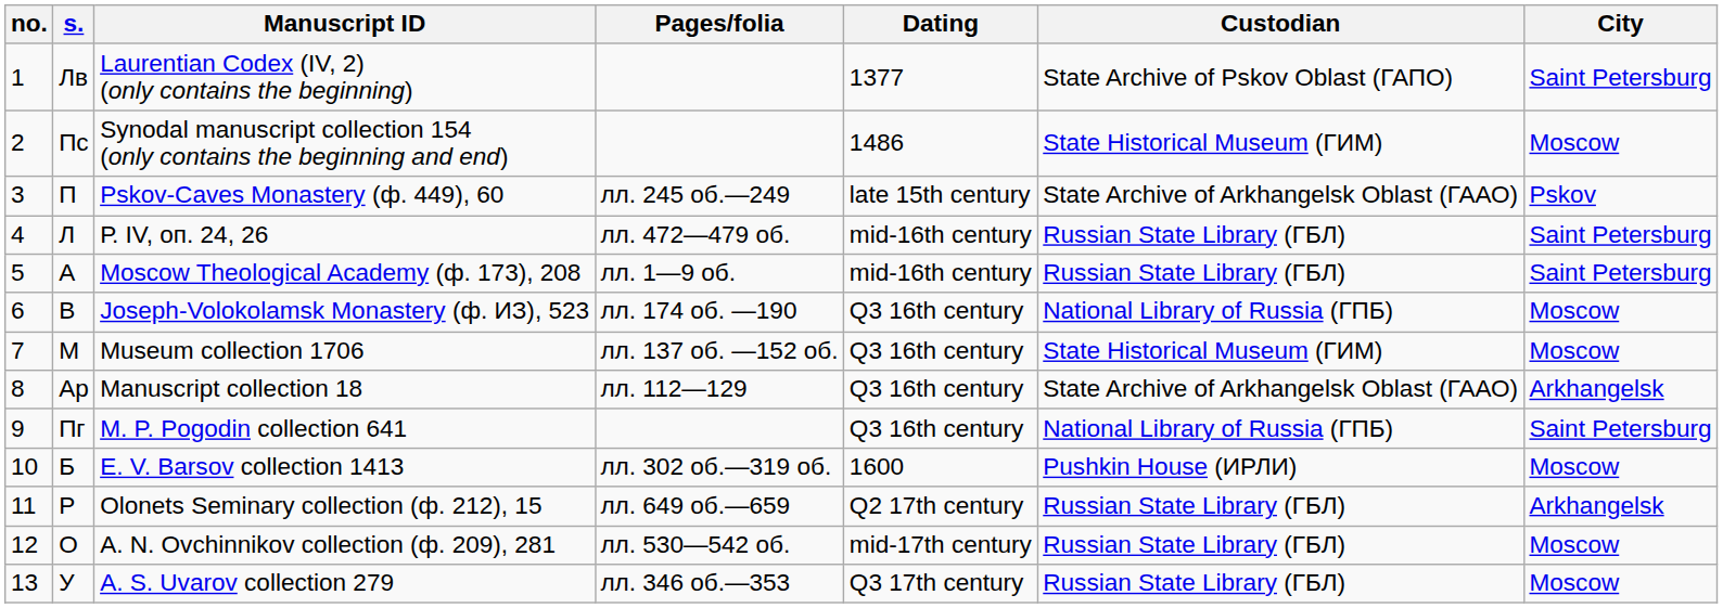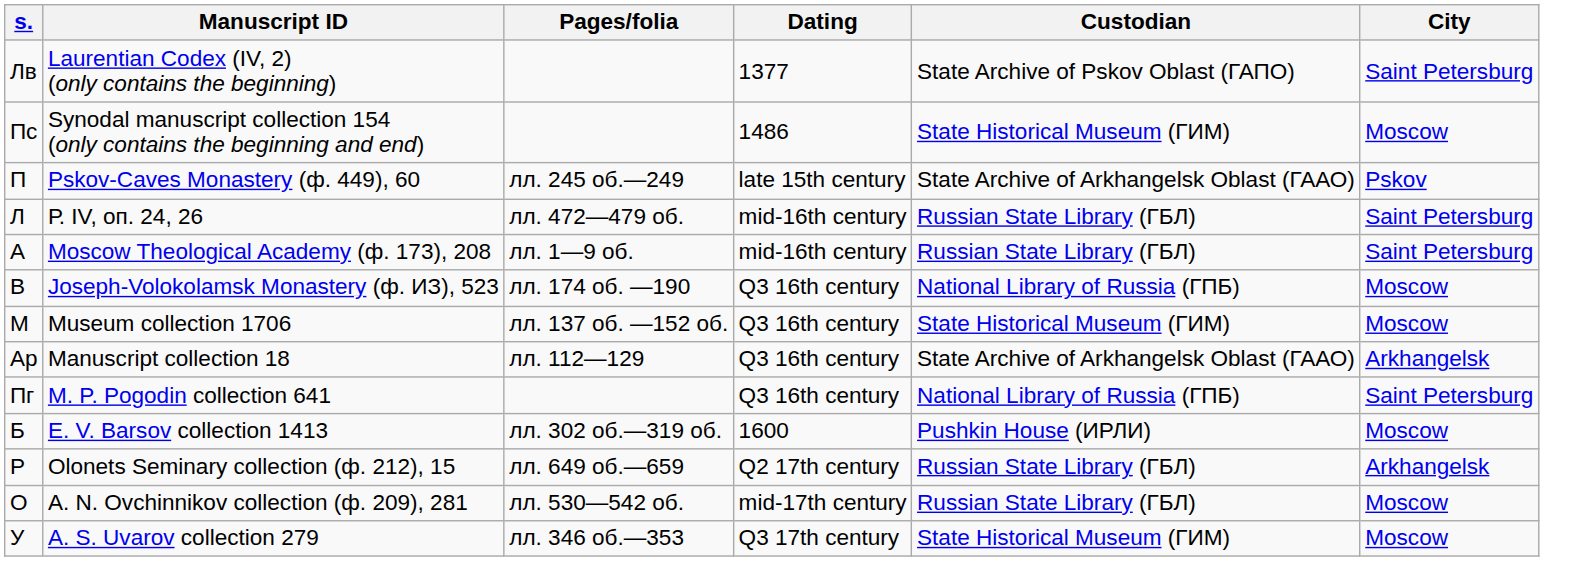- column: no. | 1 | 2 | 3 | 4 | 5 | 6 | 7 | 8 | 9 | 10 | 11 | 12 | 13
A. S. Uvarov collection 279 | Custodian: Russian State Library (ГБЛ) -> State Historical Museum (ГИМ)
